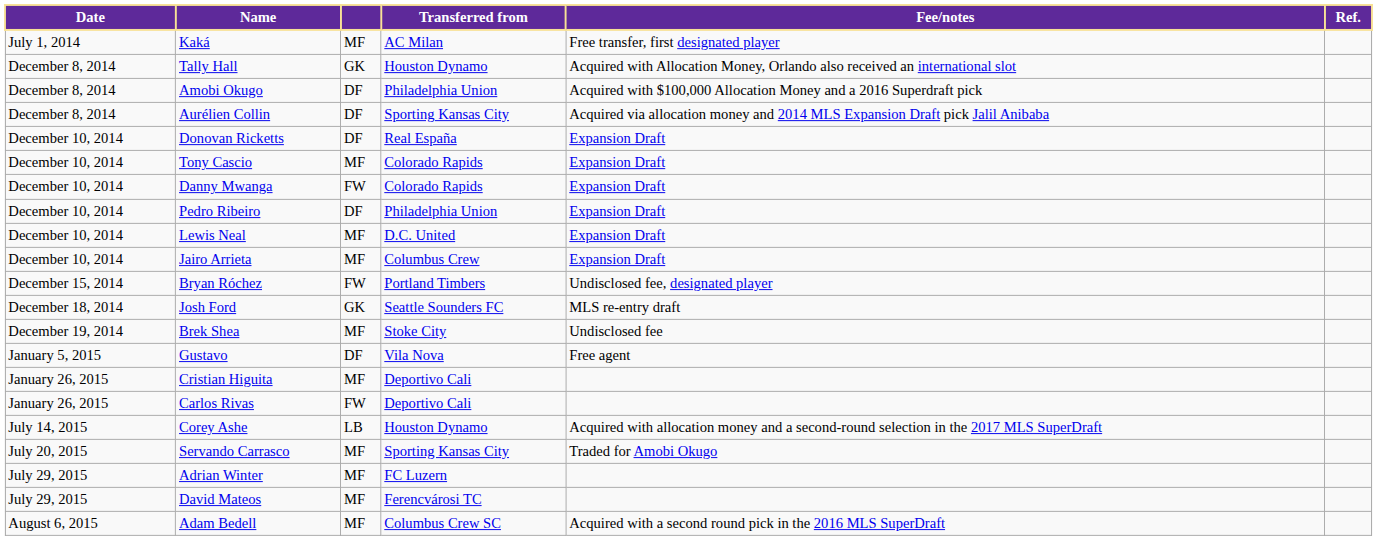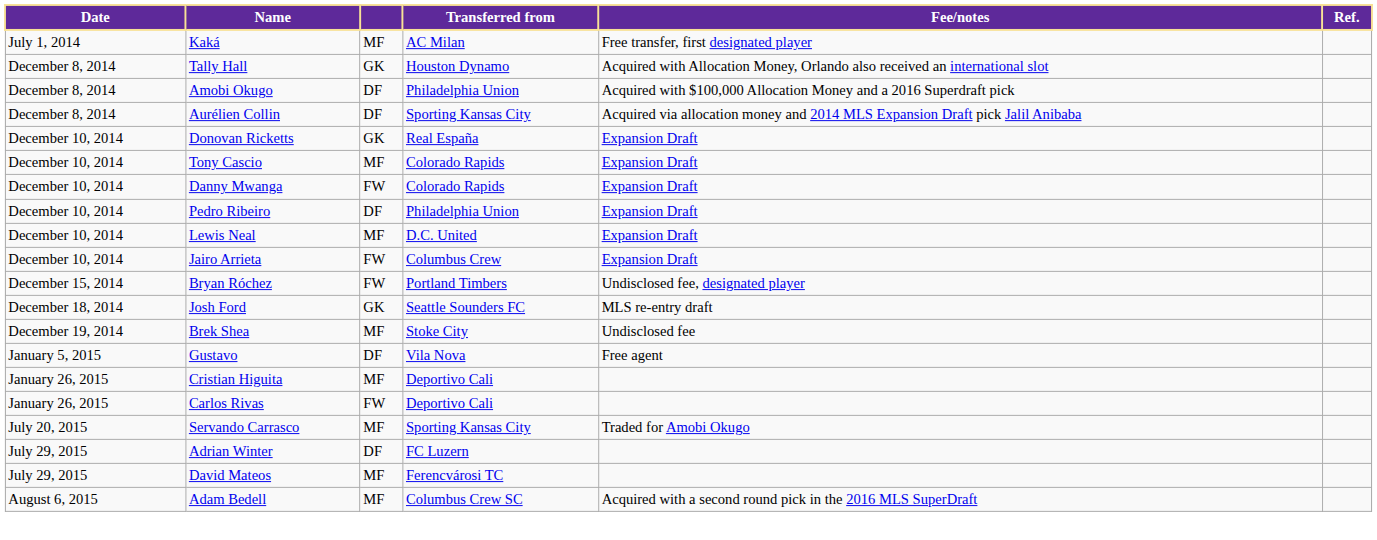Donovan Ricketts | column 3: DF -> GK
Jairo Arrieta | column 3: MF -> FW
- row: July 14, 2015 | Corey Ashe | LB | Houston Dynamo | Acquired with allocation money and a second-round selection in the 2017 MLS SuperDraft
Adrian Winter | column 3: MF -> DF
